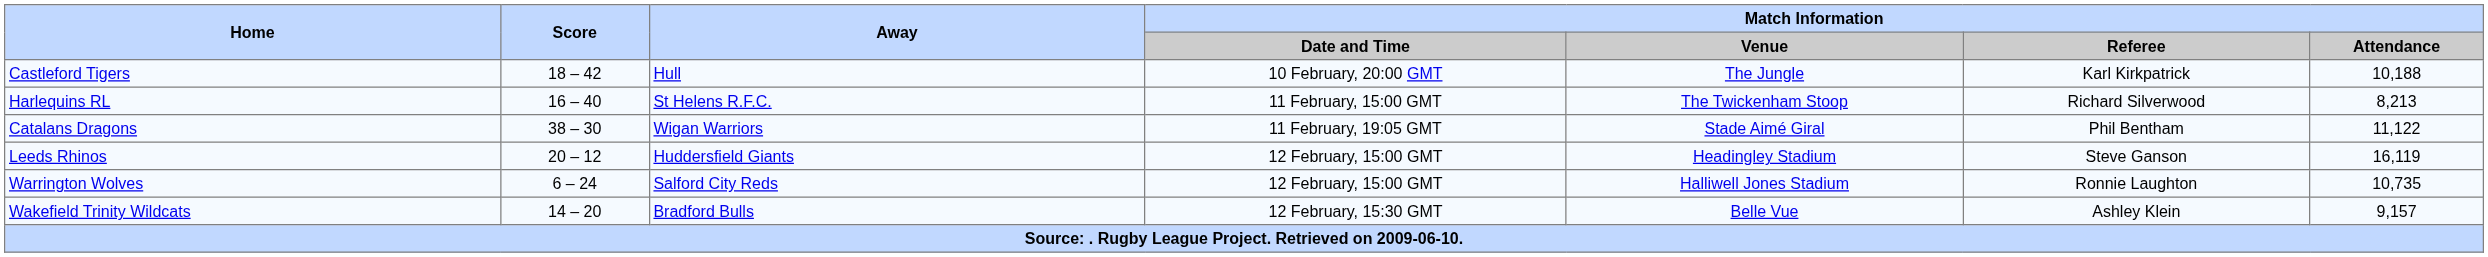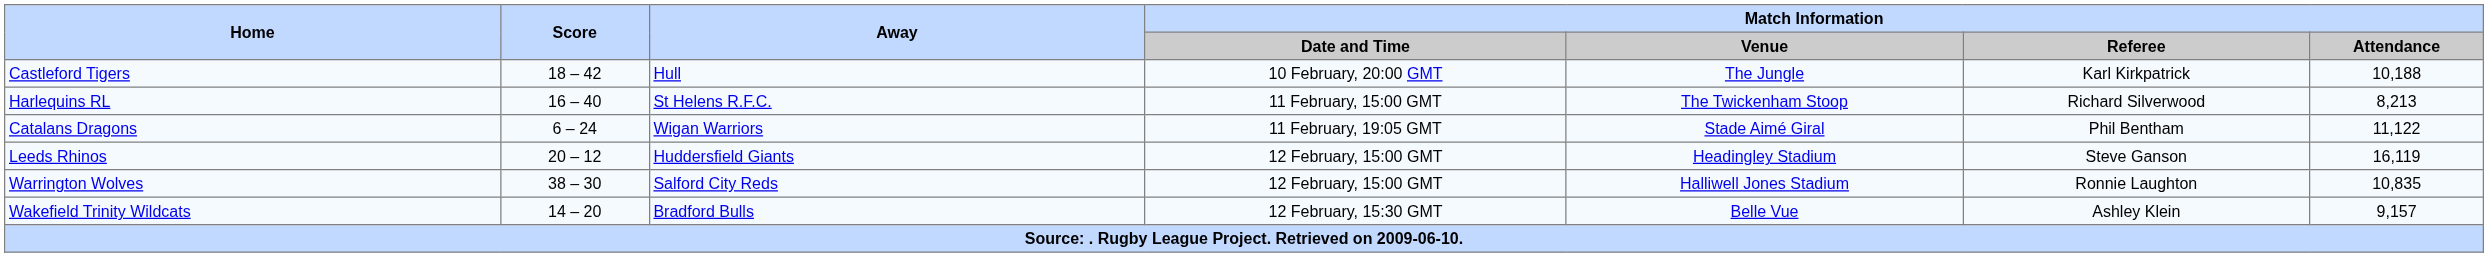Catalans Dragons | Score: 38 – 30 -> 6 – 24
Warrington Wolves | Score: 6 – 24 -> 38 – 30
Warrington Wolves | Match Information / Attendance: 10,735 -> 10,835
